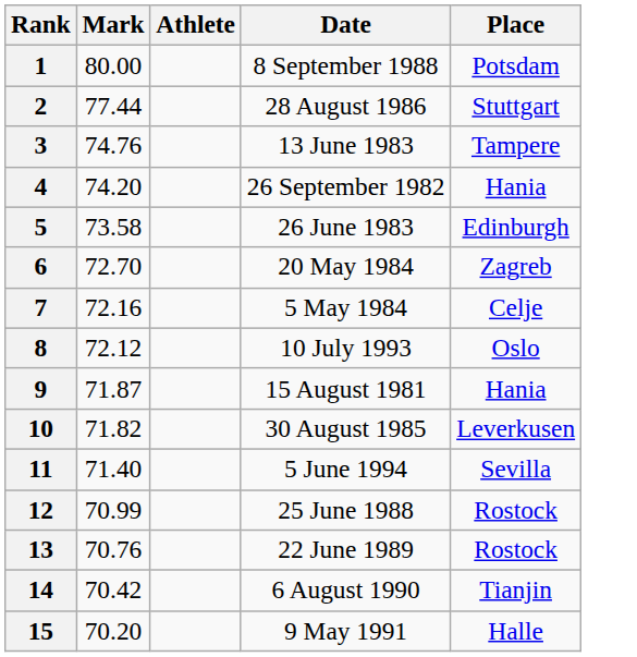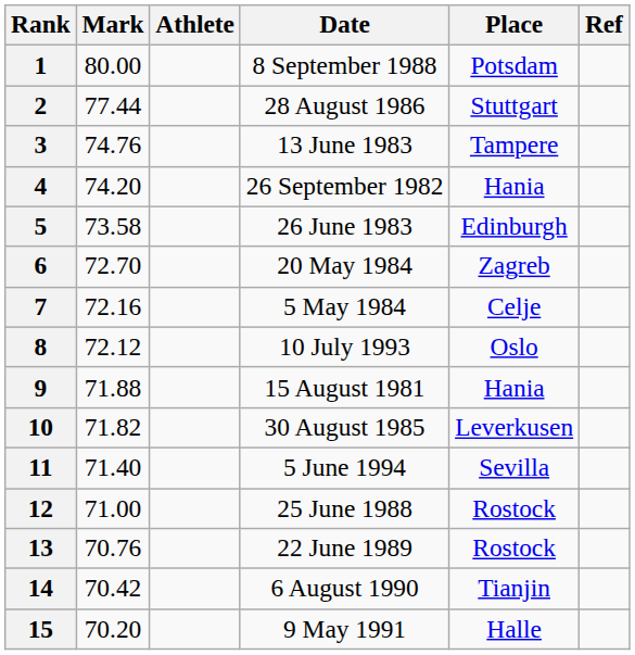+ column: Ref
9 | Mark: 71.87 -> 71.88
12 | Mark: 70.99 -> 71.00
